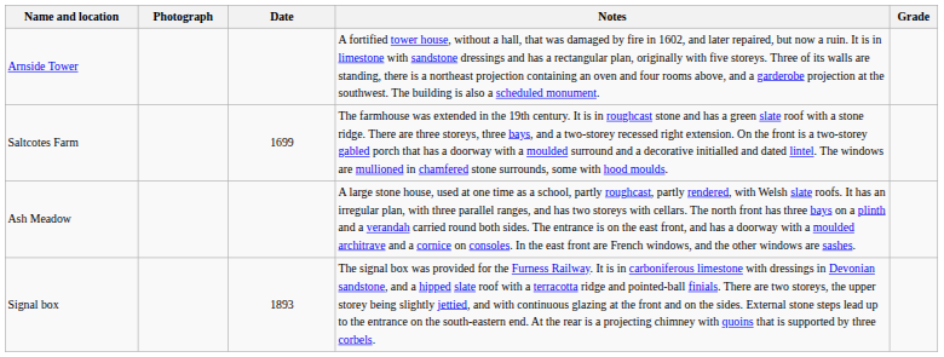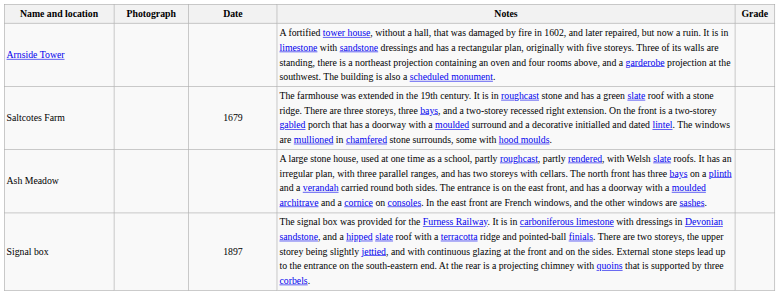Saltcotes Farm | Date: 1699 -> 1679
Signal box | Date: 1893 -> 1897
